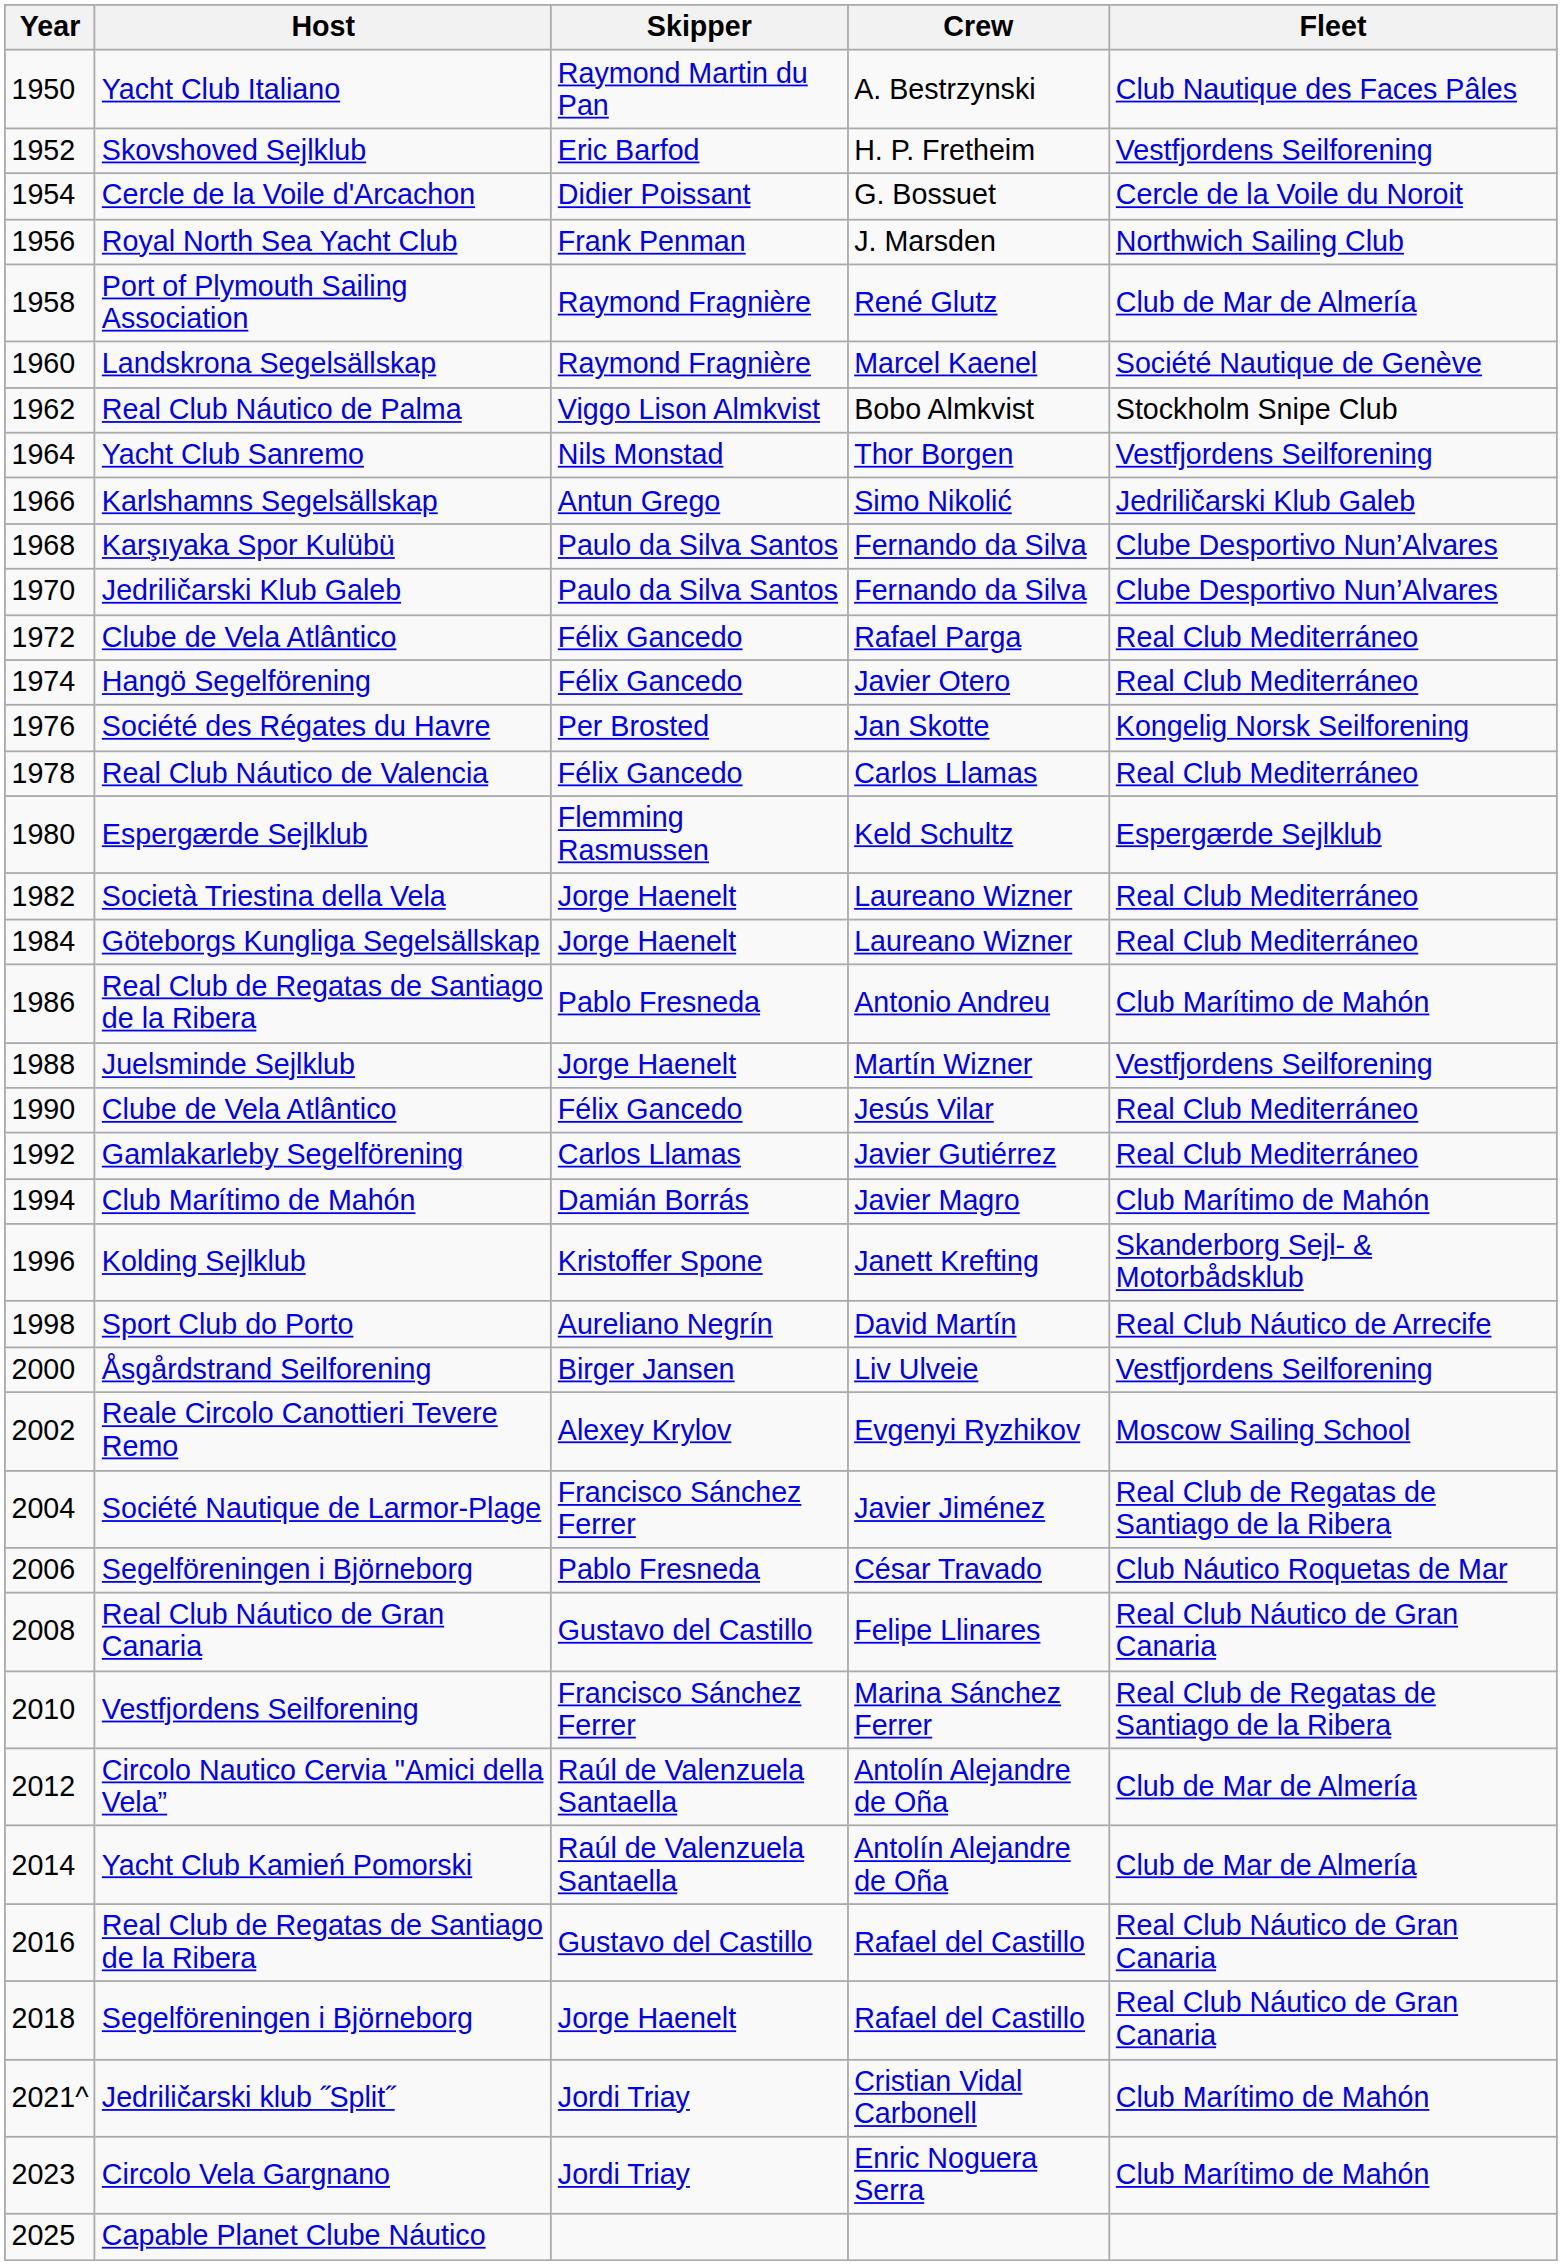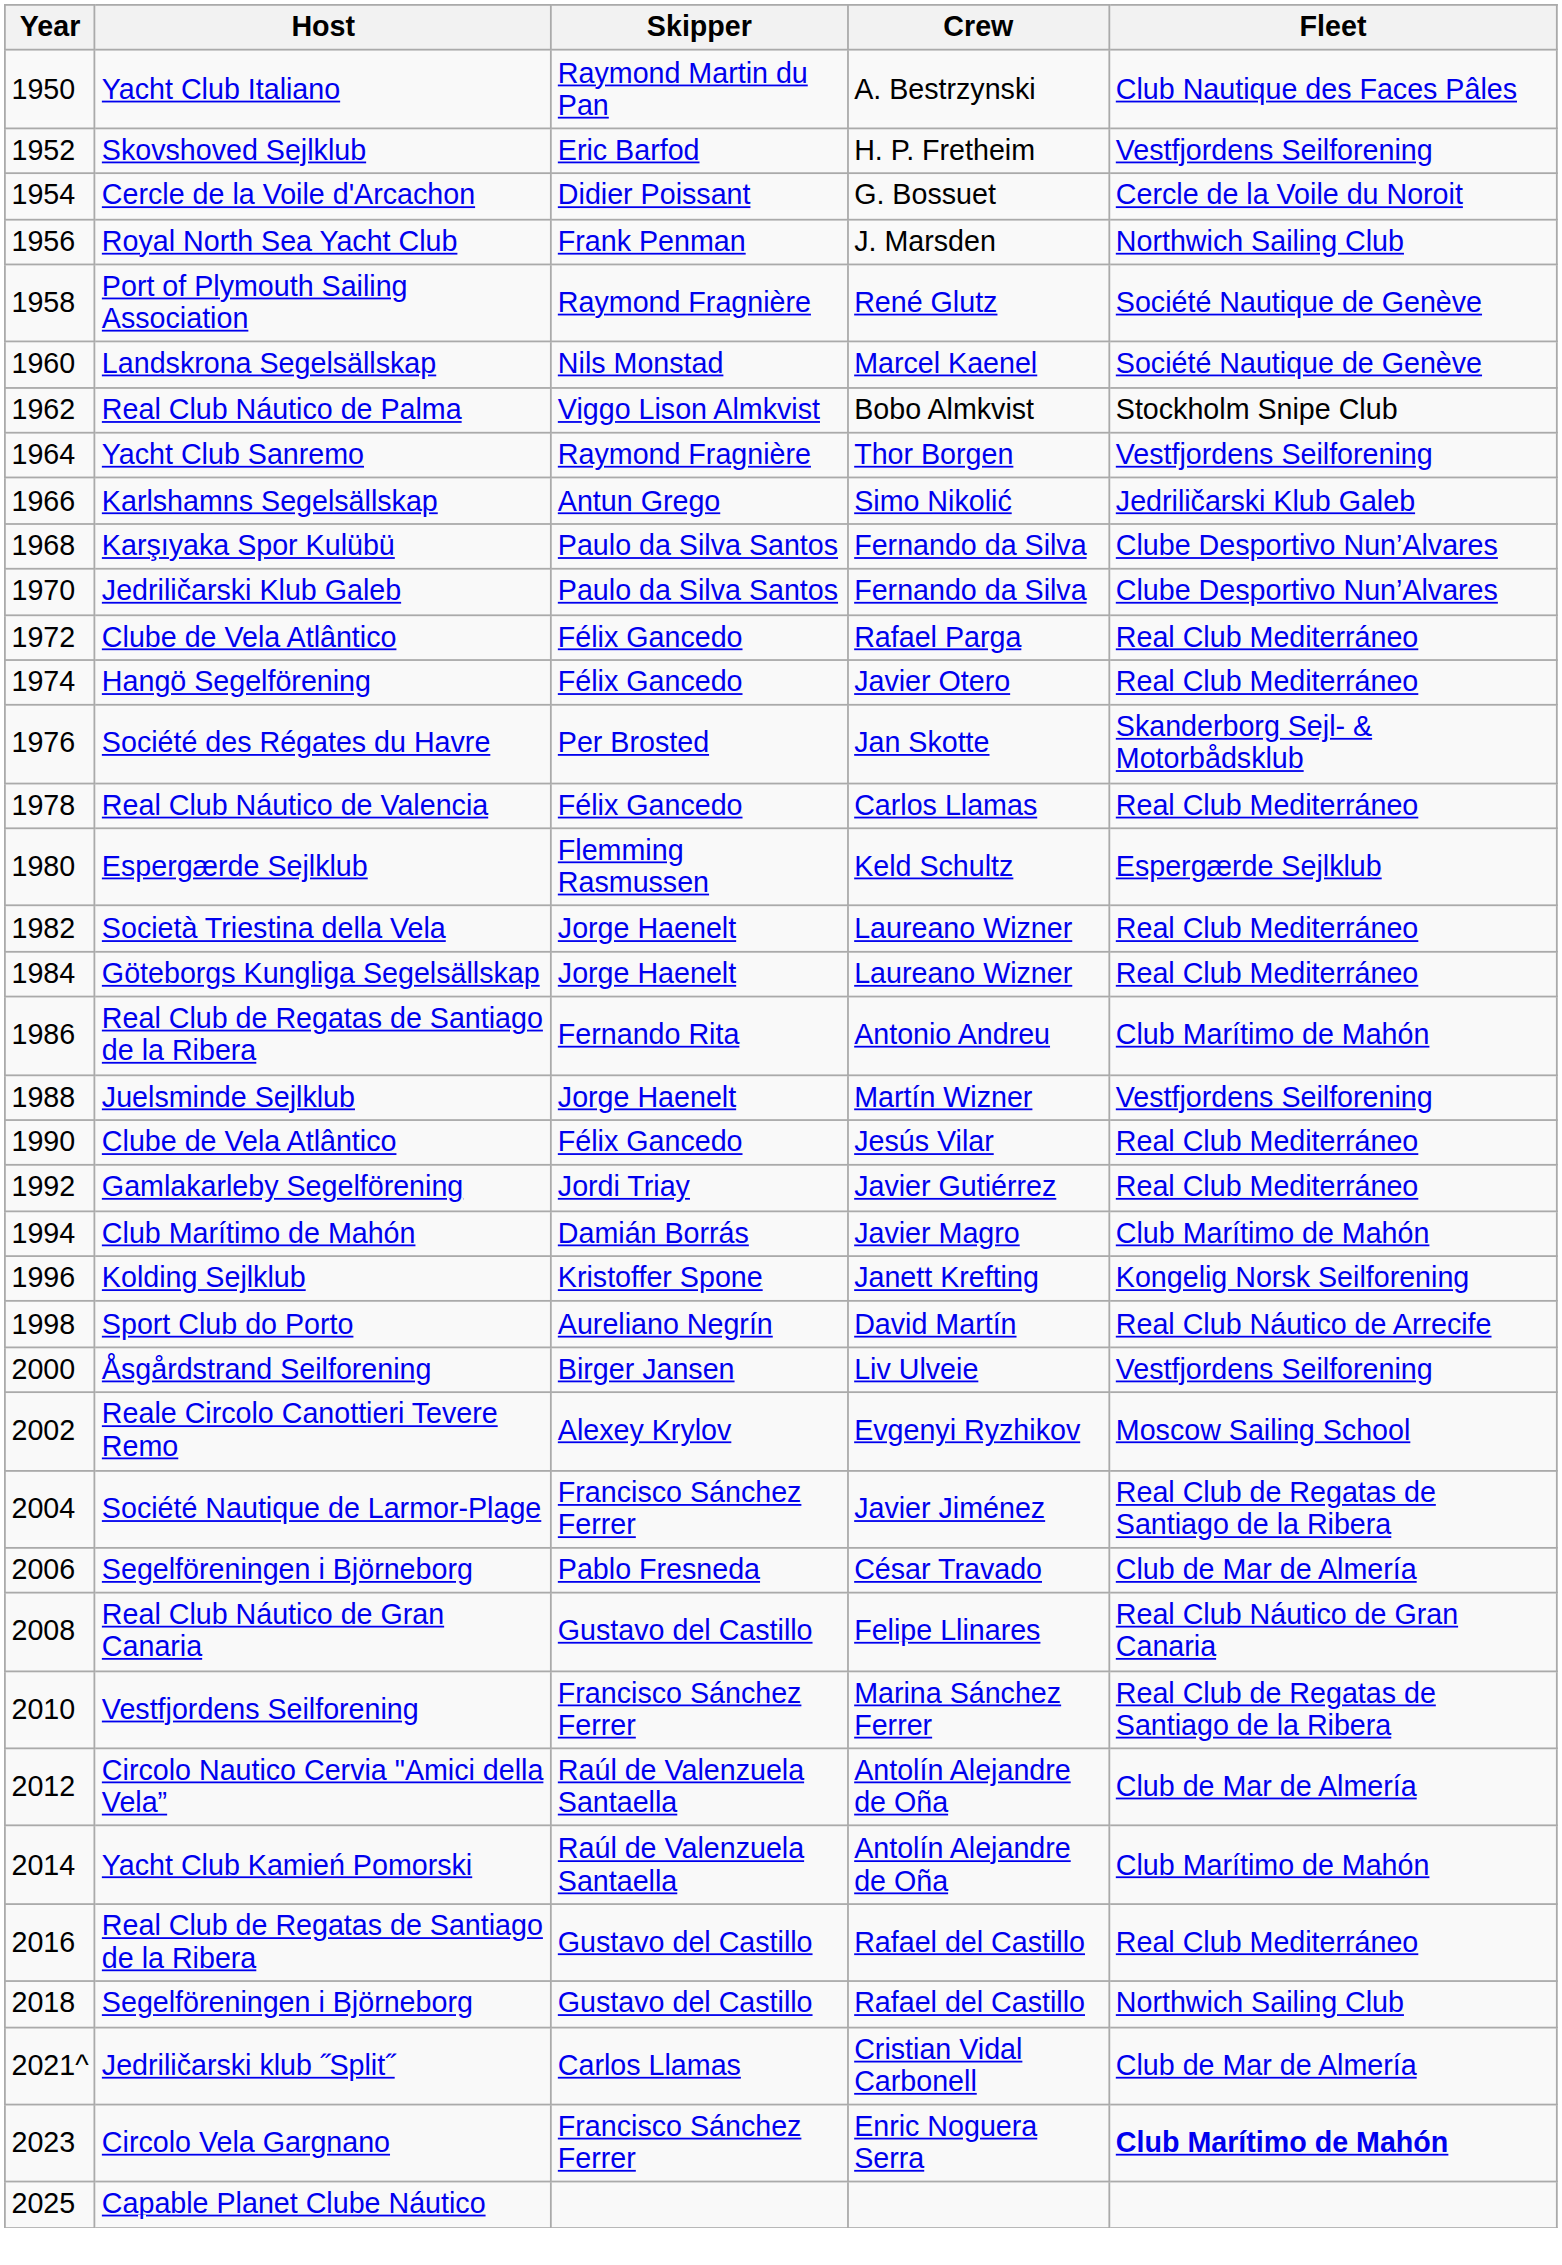Port of Plymouth Sailing Association | Fleet: Club de Mar de Almería -> Société Nautique de Genève
Landskrona Segelsällskap | Skipper: Raymond Fragnière -> Nils Monstad
Yacht Club Sanremo | Skipper: Nils Monstad -> Raymond Fragnière
Société des Régates du Havre | Fleet: Kongelig Norsk Seilforening -> Skanderborg Sejl- & Motorbådsklub
1986 / Real Club de Regatas de Santiago de la Ribera | Skipper: Pablo Fresneda -> Fernando Rita
Gamlakarleby Segelförening | Skipper: Carlos Llamas -> Jordi Triay
Kolding Sejlklub | Fleet: Skanderborg Sejl- & Motorbådsklub -> Kongelig Norsk Seilforening
2006 / Segelföreningen i Björneborg | Fleet: Club Náutico Roquetas de Mar -> Club de Mar de Almería
Yacht Club Kamień Pomorski | Fleet: Club de Mar de Almería -> Club Marítimo de Mahón
2016 / Real Club de Regatas de Santiago de la Ribera | Fleet: Real Club Náutico de Gran Canaria -> Real Club Mediterráneo
2018 / Segelföreningen i Björneborg | Skipper: Jorge Haenelt -> Gustavo del Castillo
2018 / Segelföreningen i Björneborg | Fleet: Real Club Náutico de Gran Canaria -> Northwich Sailing Club
Jedriličarski klub ˝Split˝ | Skipper: Jordi Triay -> Carlos Llamas
Jedriličarski klub ˝Split˝ | Fleet: Club Marítimo de Mahón -> Club de Mar de Almería
Circolo Vela Gargnano | Skipper: Jordi Triay -> Francisco Sánchez Ferrer
Circolo Vela Gargnano | Fleet: normal -> bold
